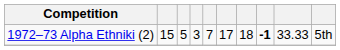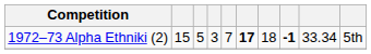1972–73 Alpha Ethniki (2) | column 6: normal -> bold
1972–73 Alpha Ethniki (2) | column 9: 33.33 -> 33.34
